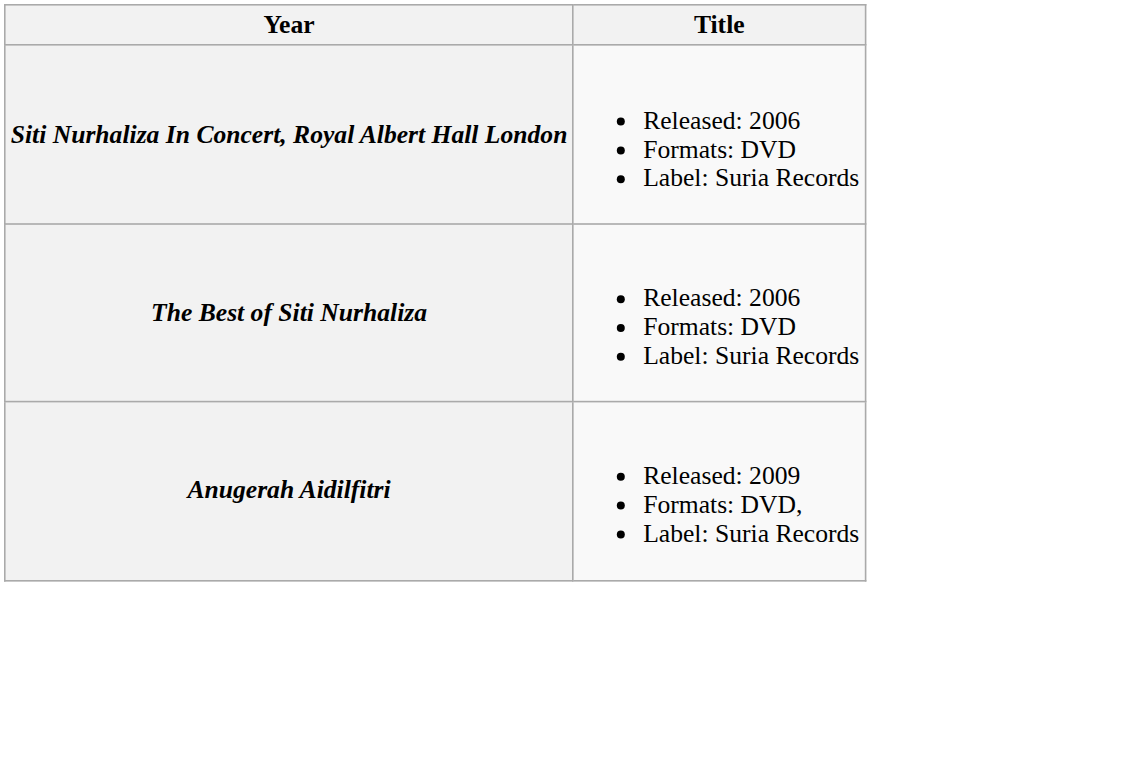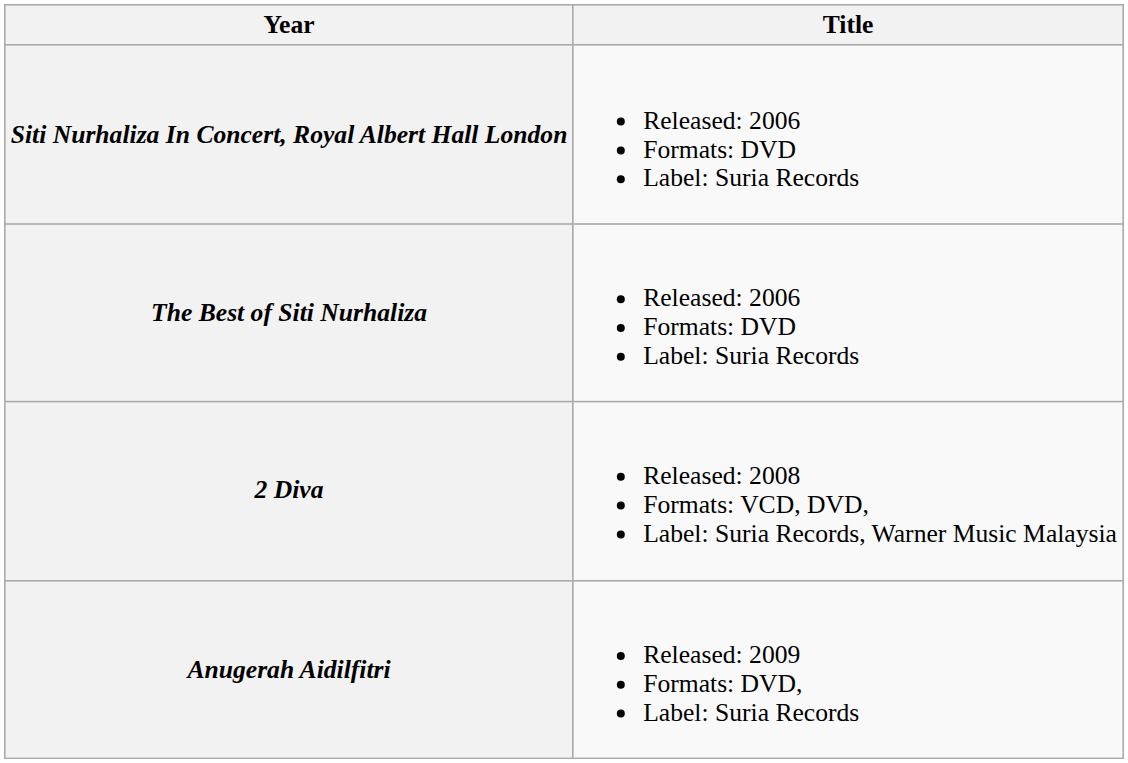+ row: 2 Diva | Released: 2008 Formats: VCD, DVD, Label: Suria Records, Warner Music Malaysia
